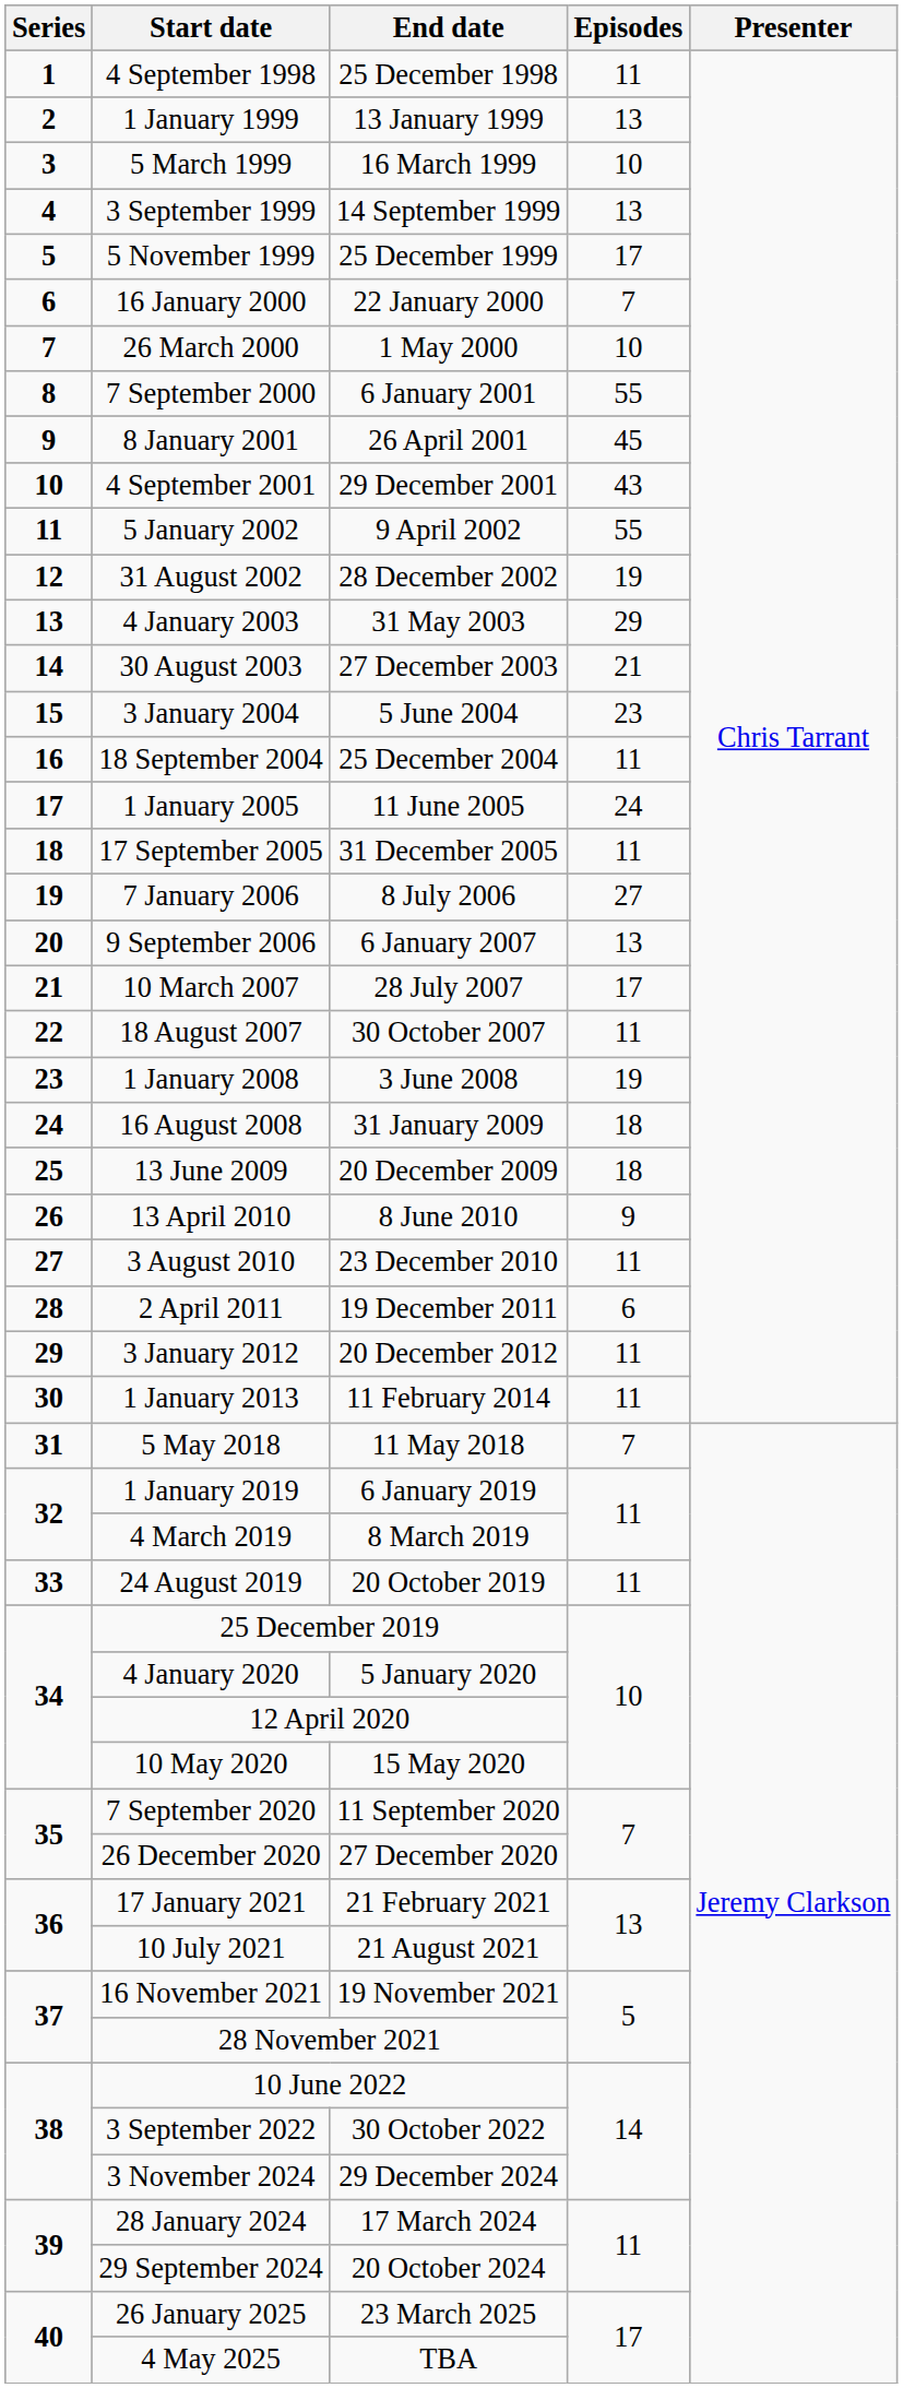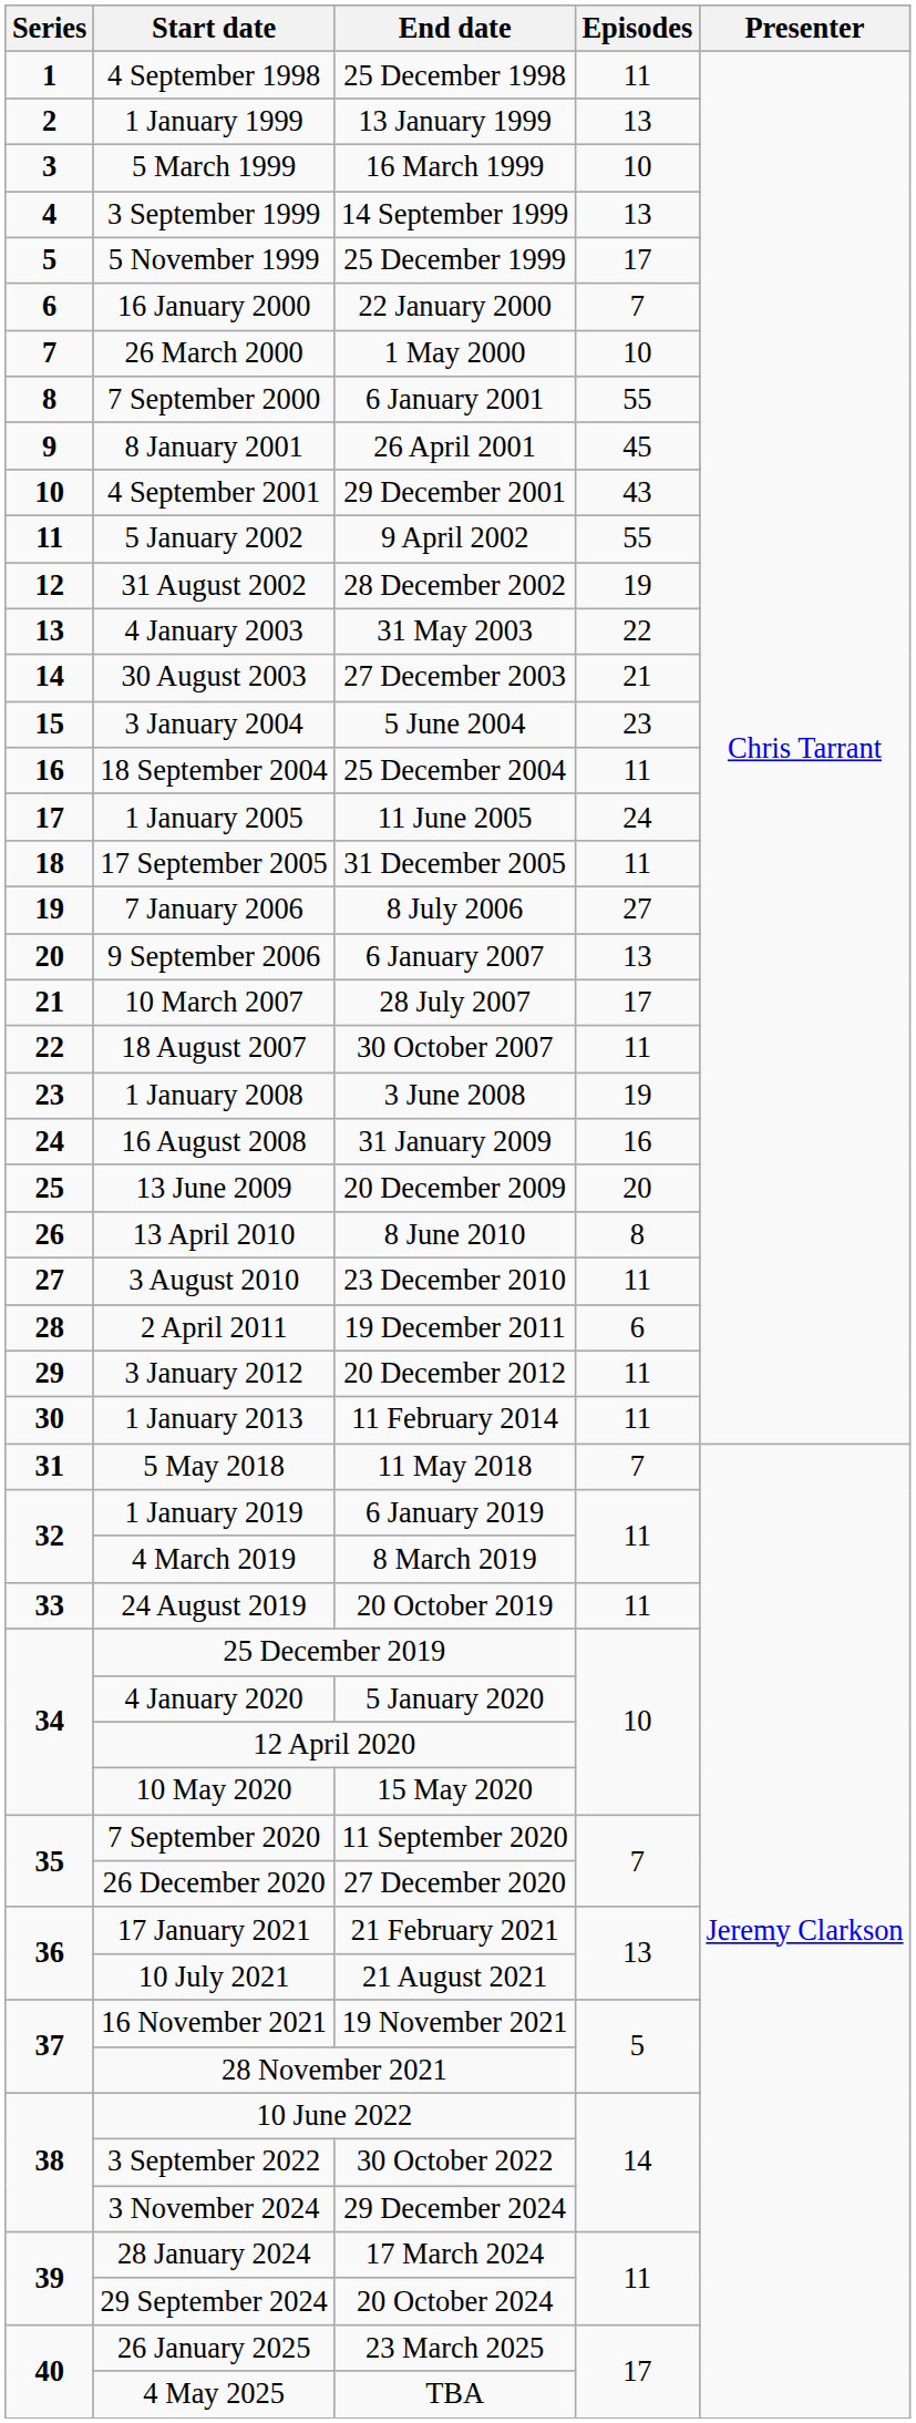4 January 2003 | Episodes: 29 -> 22
16 August 2008 | Episodes: 18 -> 16
13 June 2009 | Episodes: 18 -> 20
13 April 2010 | Episodes: 9 -> 8
